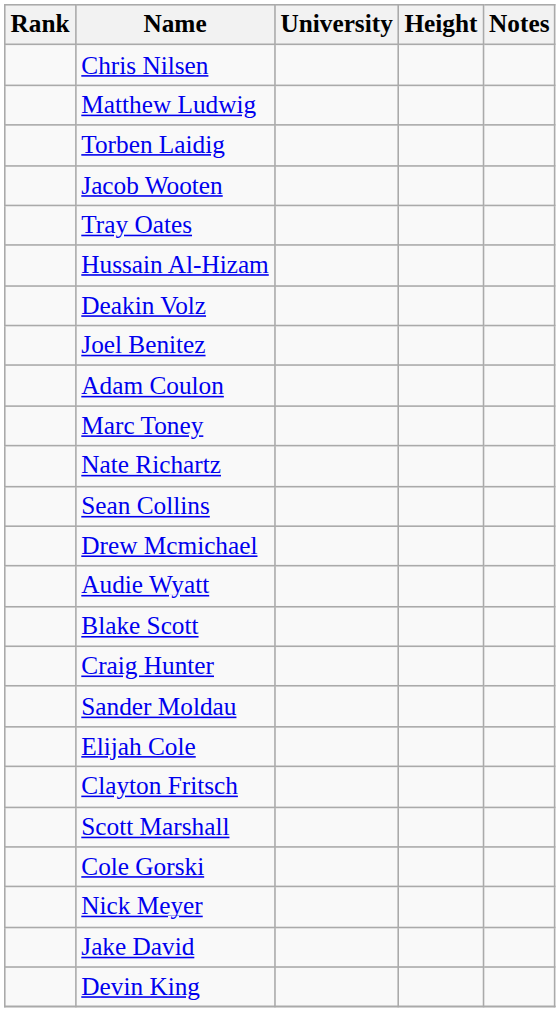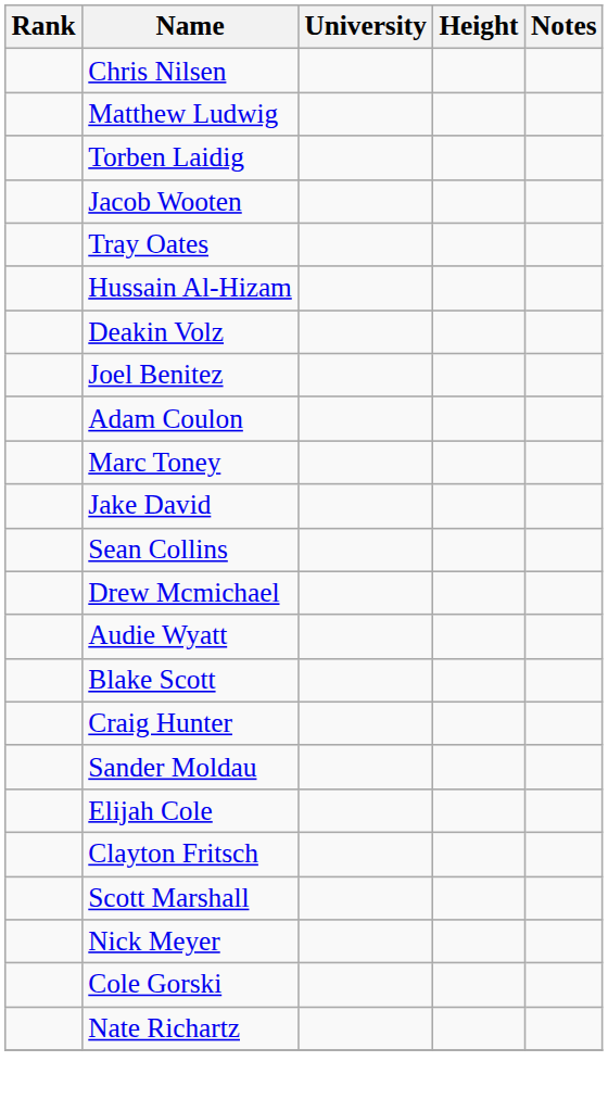rows swapped: Nate Richartz <-> Jake David
rows swapped: Nick Meyer <-> Cole Gorski
- row: Devin King
